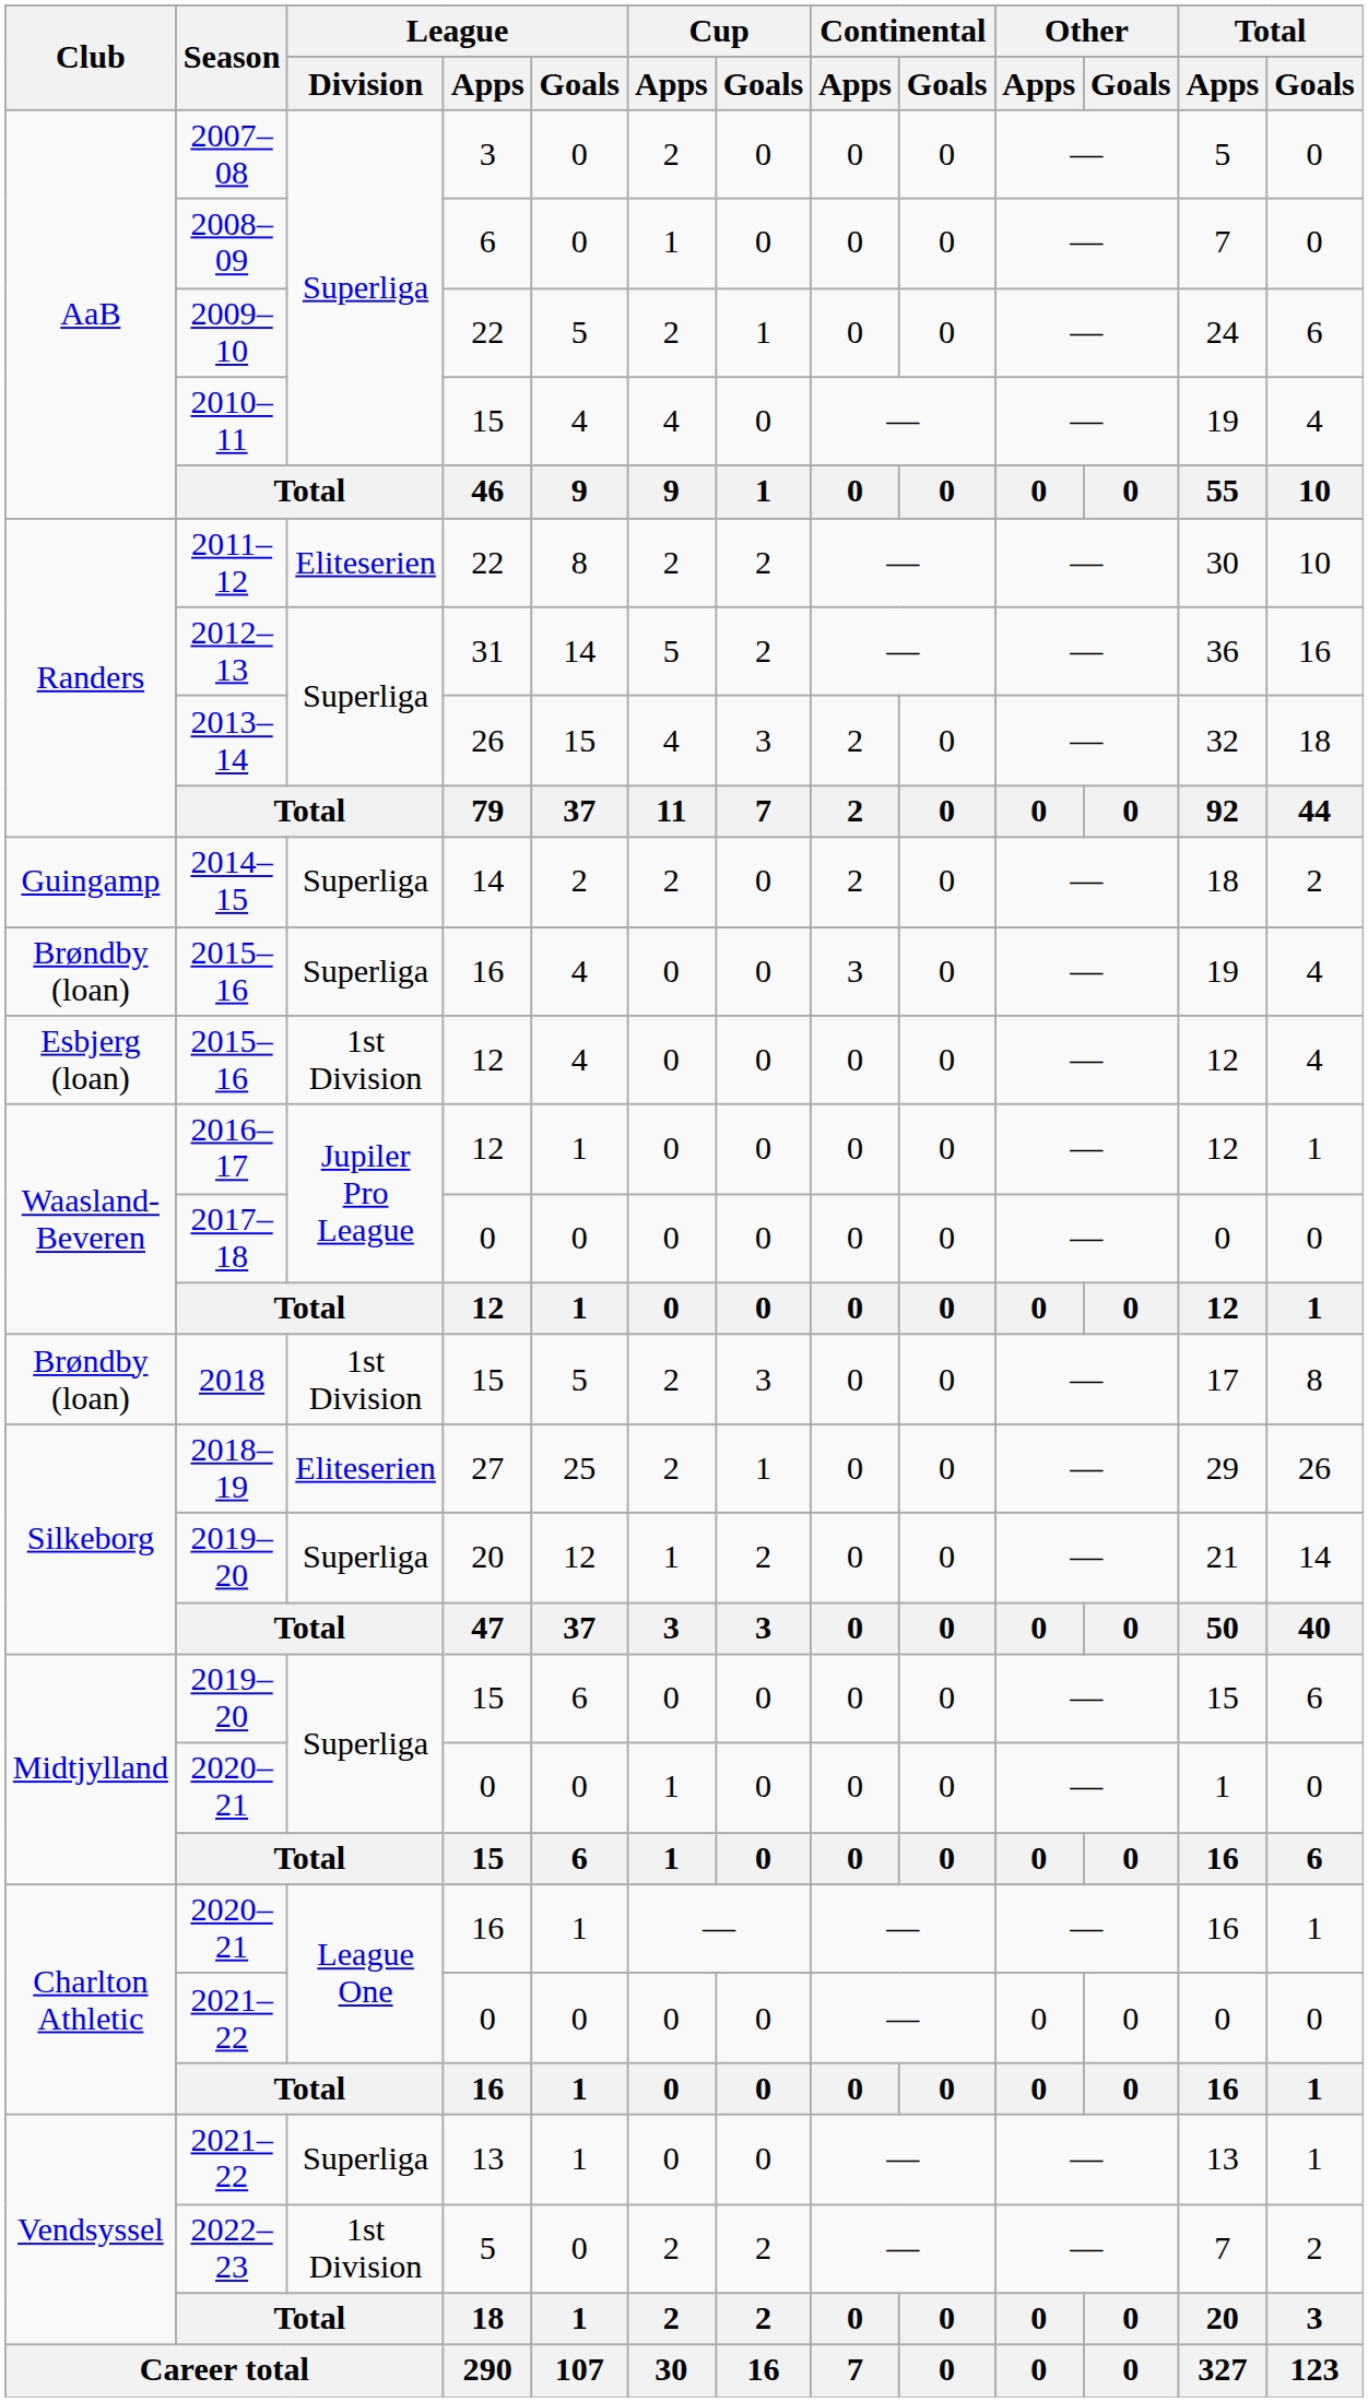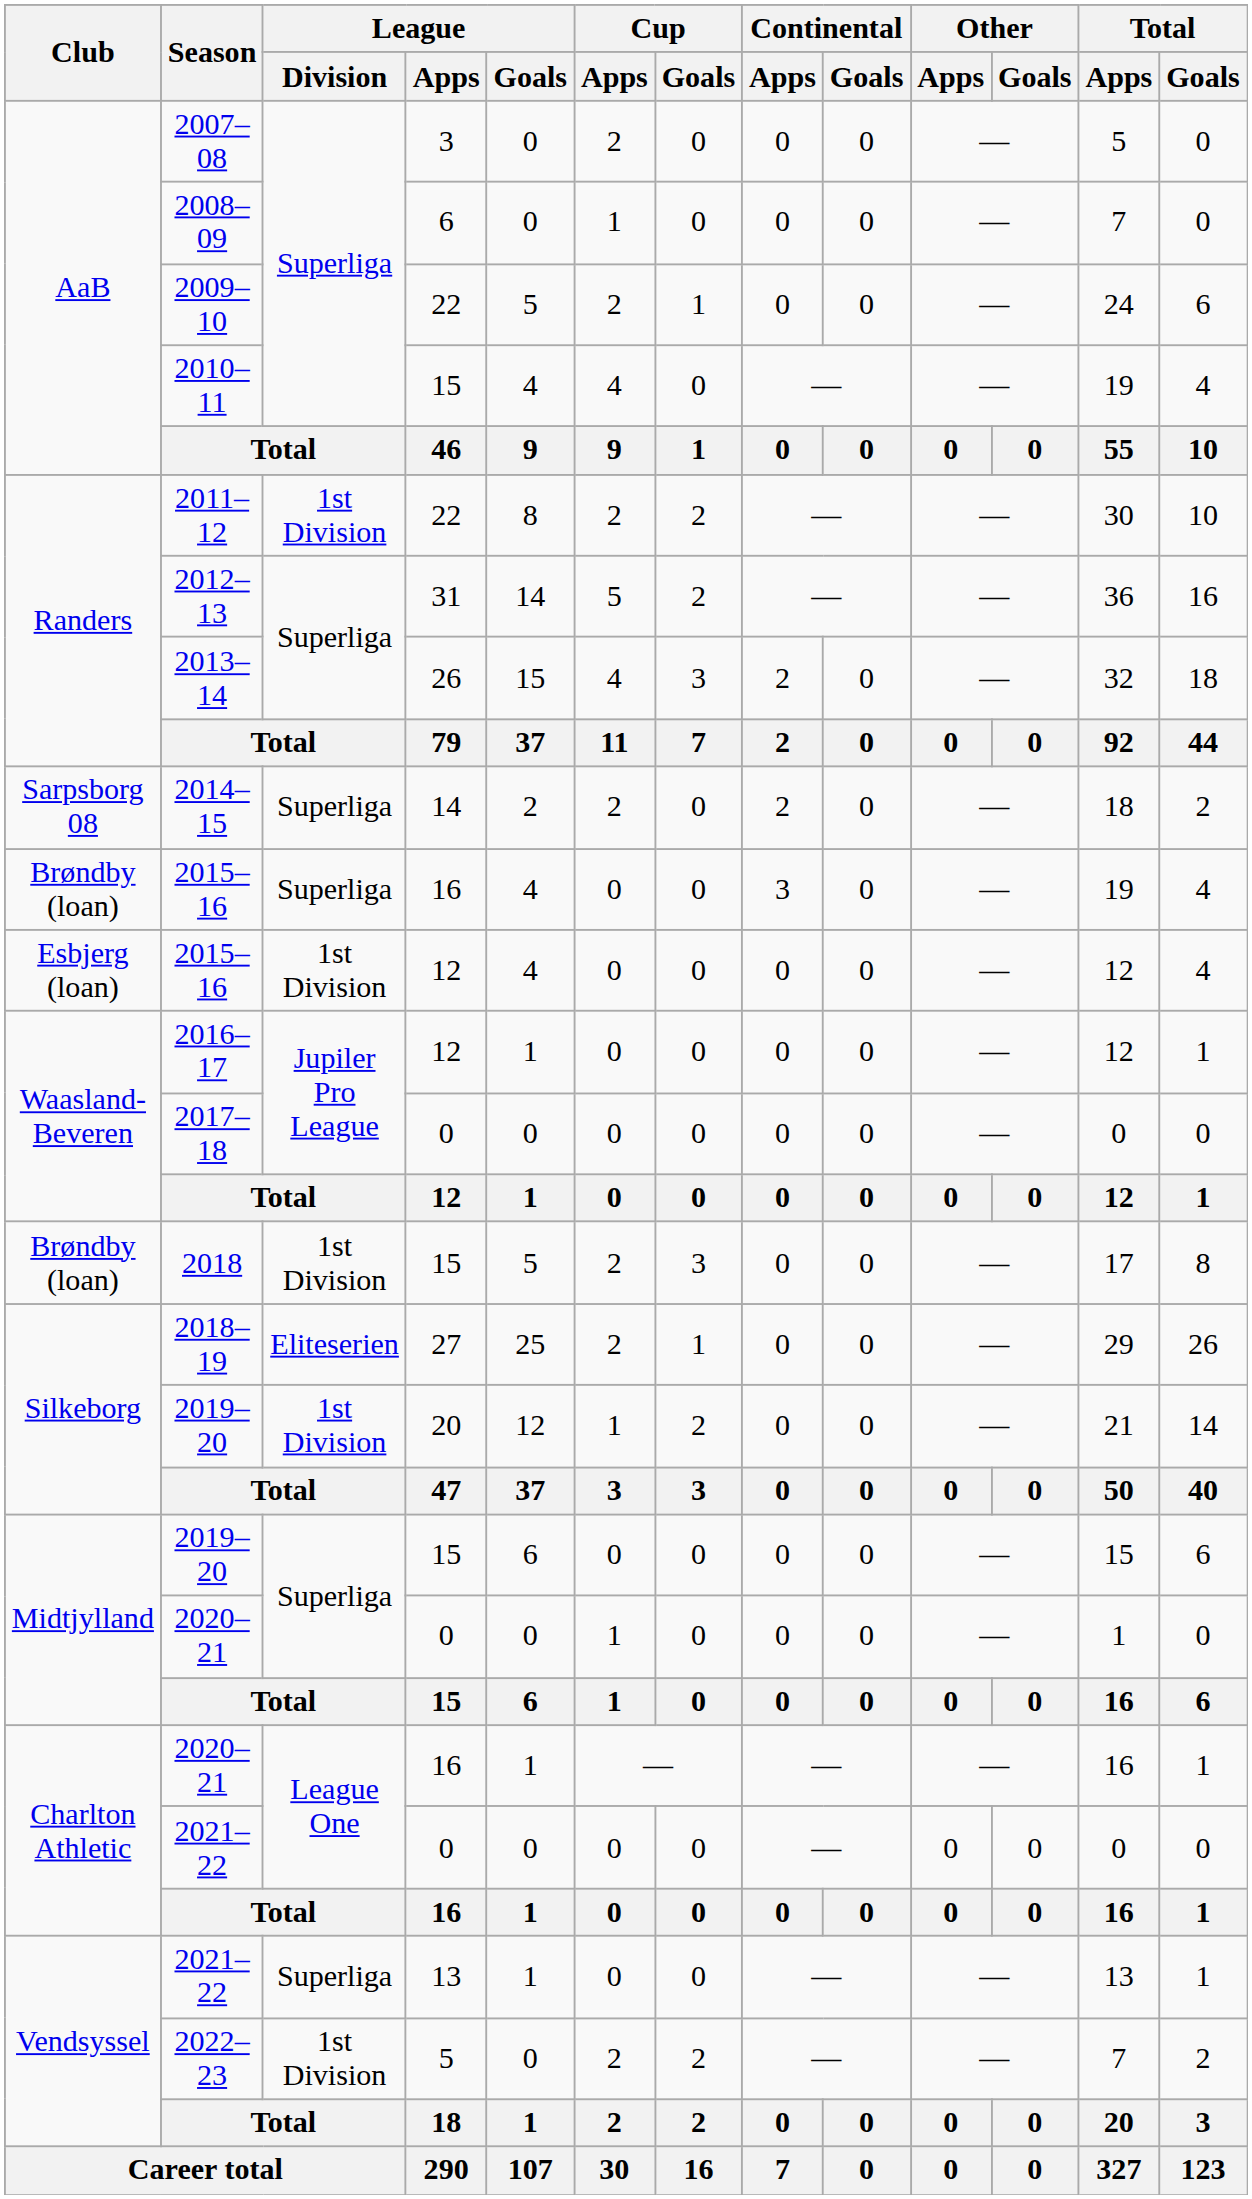2011–12 | League / Division: Eliteserien -> 1st Division
2014–15 | Club: Guingamp -> Sarpsborg 08
2019–20 / 20 | League / Division: Superliga -> 1st Division
